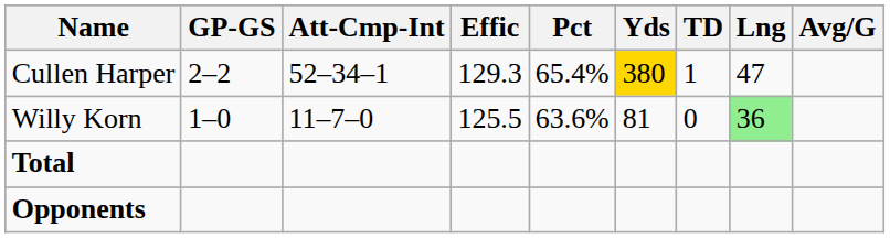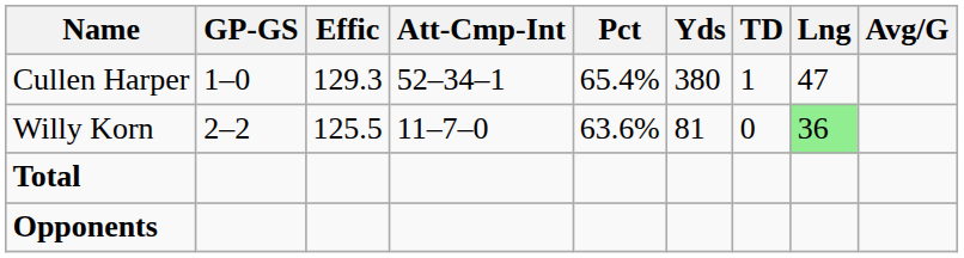columns swapped: Effic <-> Att-Cmp-Int
Cullen Harper | GP-GS: 2–2 -> 1–0
Cullen Harper | Yds: gold background -> no background
Willy Korn | GP-GS: 1–0 -> 2–2
